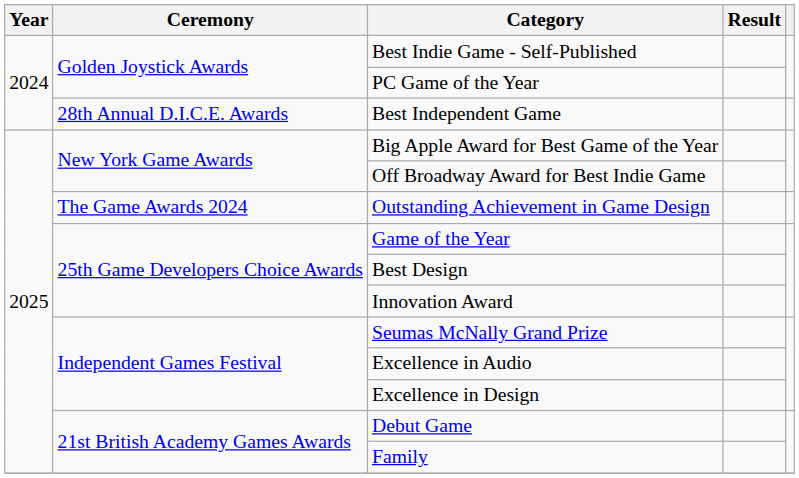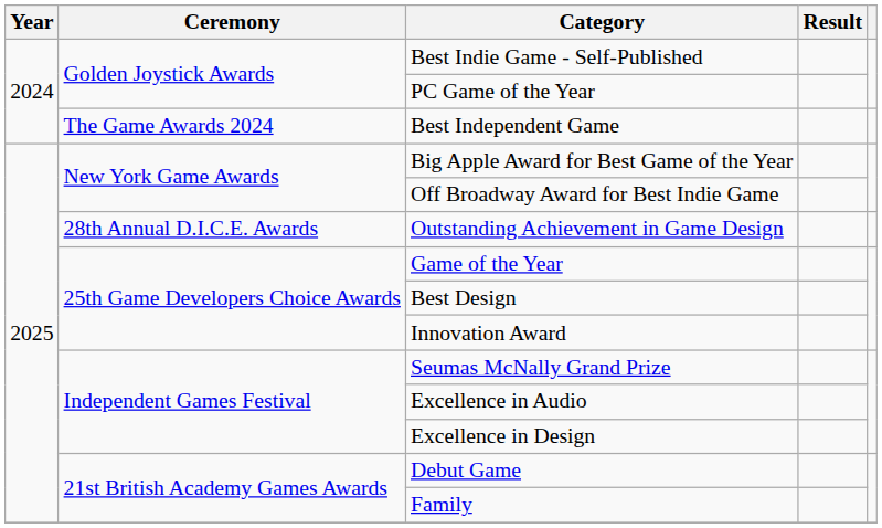Best Independent Game | Ceremony: 28th Annual D.I.C.E. Awards -> The Game Awards 2024
Outstanding Achievement in Game Design | Ceremony: The Game Awards 2024 -> 28th Annual D.I.C.E. Awards
